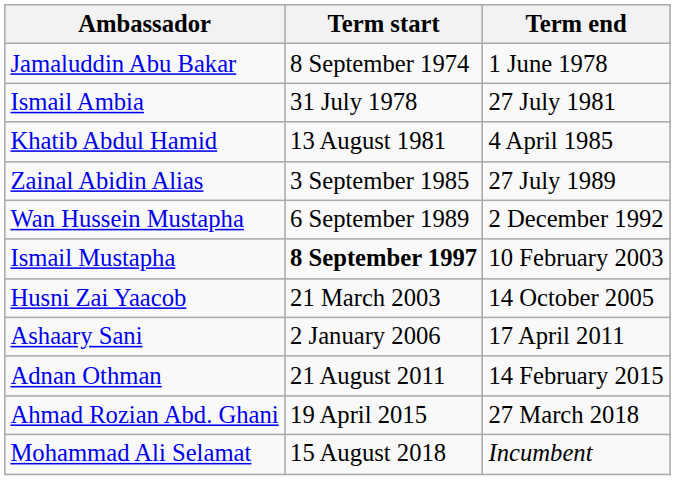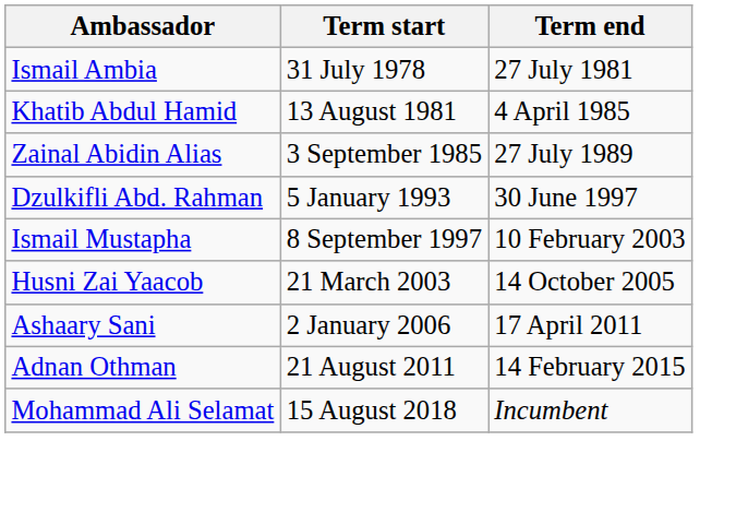- row: Jamaluddin Abu Bakar | 8 September 1974 | 1 June 1978
- row: Wan Hussein Mustapha | 6 September 1989 | 2 December 1992
+ row: Dzulkifli Abd. Rahman | 5 January 1993 | 30 June 1997
Ismail Mustapha | Term start: bold -> normal
- row: Ahmad Rozian Abd. Ghani | 19 April 2015 | 27 March 2018
